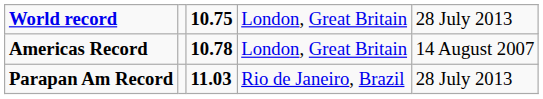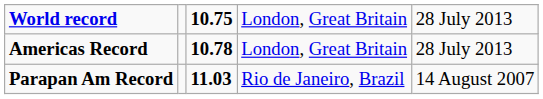Americas Record | column 5: 14 August 2007 -> 28 July 2013
Parapan Am Record | column 5: 28 July 2013 -> 14 August 2007
